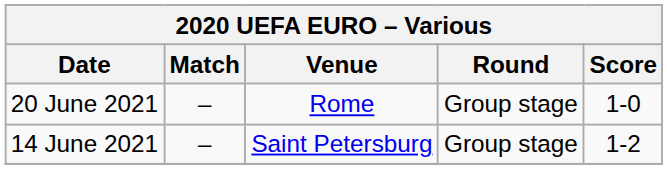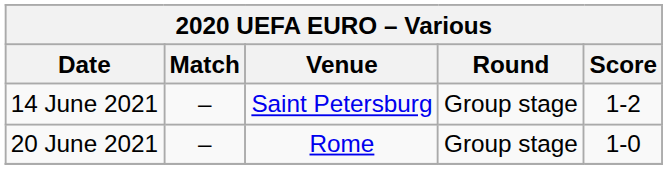rows swapped: 14 June 2021 <-> 20 June 2021
